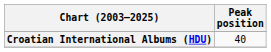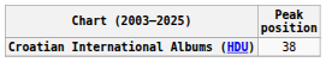Croatian International Albums (HDU) | Peak position: 40 -> 38
